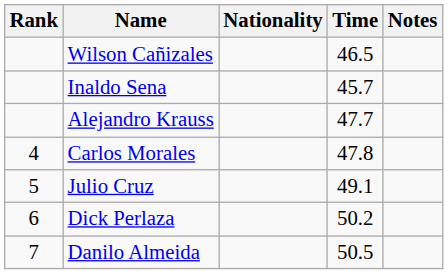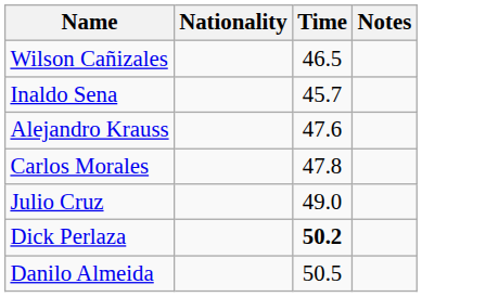- column: Rank | 4 | 5 | 6 | 7
Alejandro Krauss | Time: 47.7 -> 47.6
Julio Cruz | Time: 49.1 -> 49.0
Dick Perlaza | Time: normal -> bold
